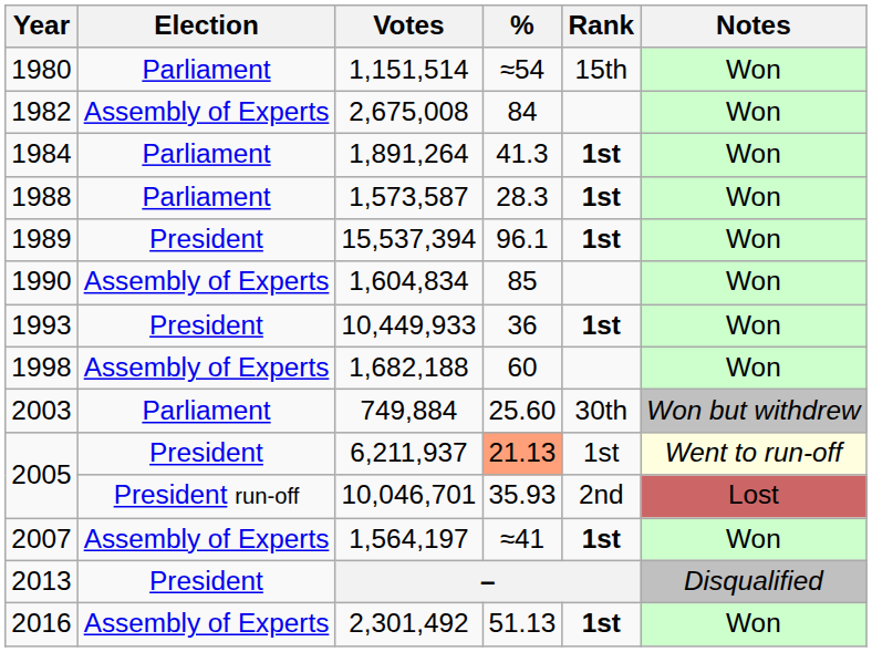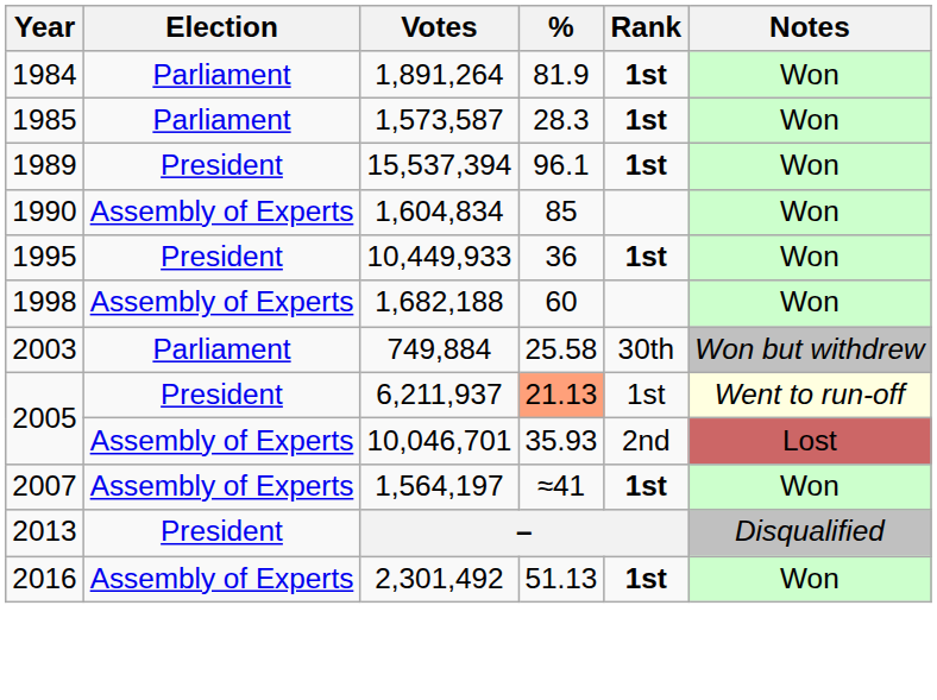- row: 1980 | Parliament | 1,151,514 | ≈54 | 15th | Won
- row: 1982 | Assembly of Experts | 2,675,008 | 84 | Won
1,891,264 | %: 41.3 -> 81.9
1,573,587 | Year: 1988 -> 1985
10,449,933 | Year: 1993 -> 1995
749,884 | %: 25.60 -> 25.58
10,046,701 | Election: President run-off -> Assembly of Experts
